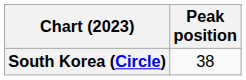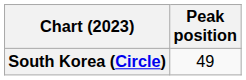South Korea (Circle) | Peak position: 38 -> 49
